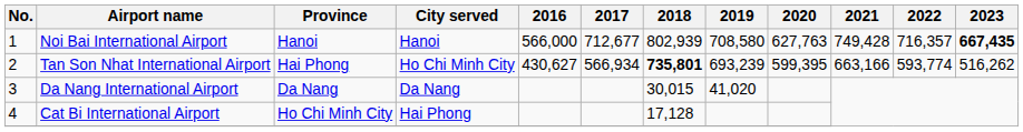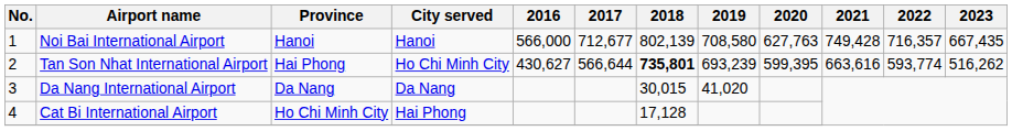Noi Bai International Airport | 2018: 802,939 -> 802,139
Noi Bai International Airport | 2023: bold -> normal
Tan Son Nhat International Airport | 2017: 566,934 -> 566,644
Tan Son Nhat International Airport | 2021: 663,166 -> 663,616
